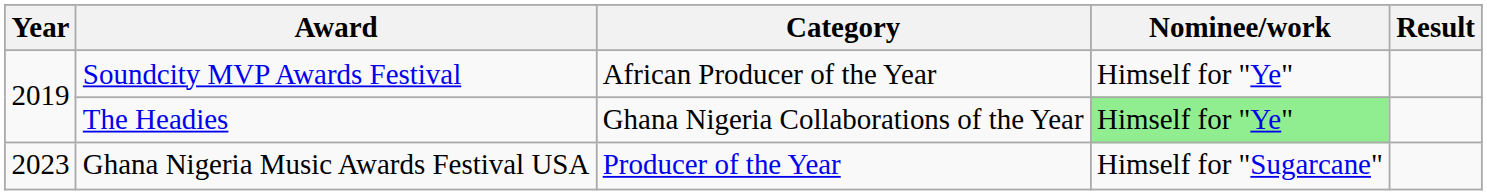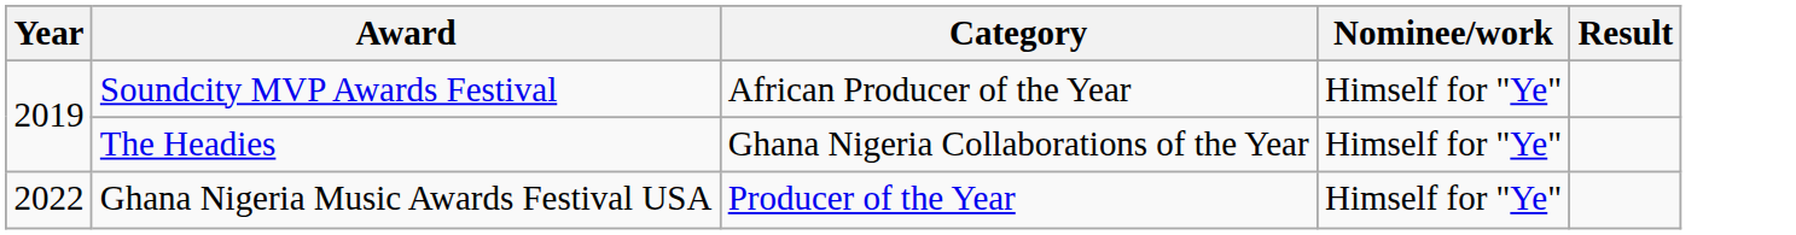The Headies | Nominee/work: lightgreen background -> no background
Ghana Nigeria Music Awards Festival USA | Year: 2023 -> 2022
Ghana Nigeria Music Awards Festival USA | Nominee/work: Himself for "Sugarcane" -> Himself for "Ye"
